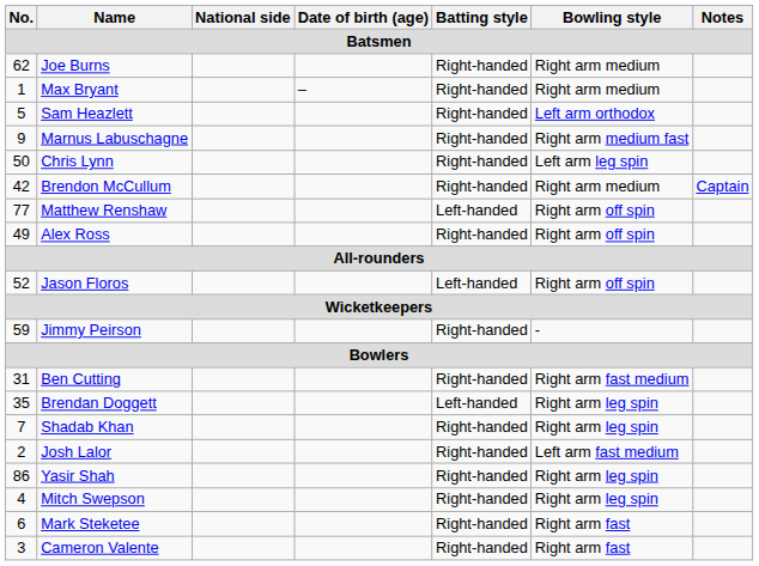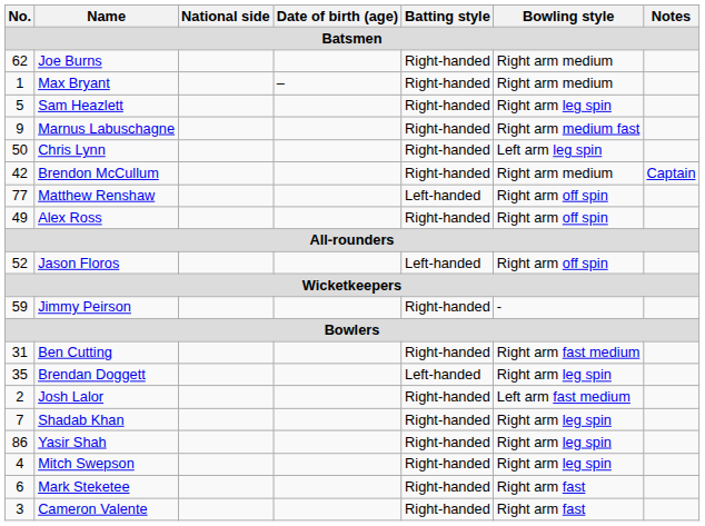Sam Heazlett | Bowling style: Left arm orthodox -> Right arm leg spin
rows swapped: Shadab Khan <-> Josh Lalor
